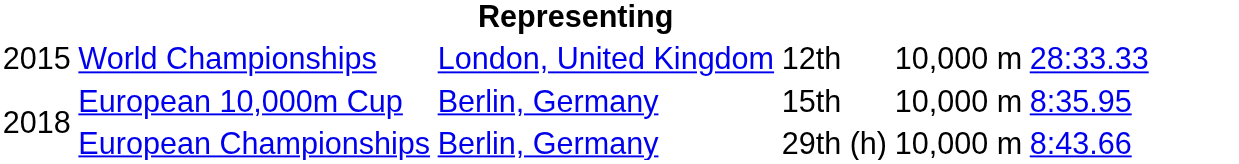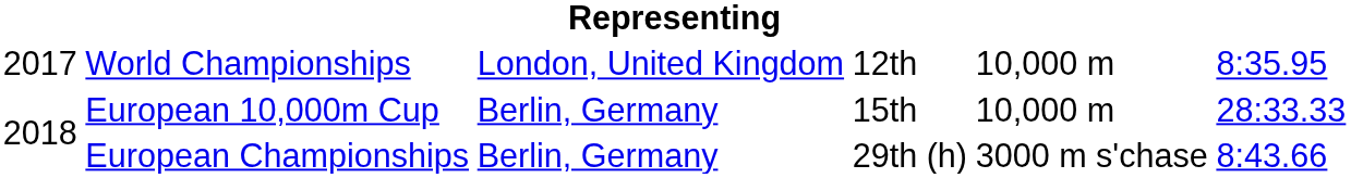World Championships | column 1: 2015 -> 2017
World Championships | column 6: 28:33.33 -> 8:35.95
European 10,000m Cup | column 6: 8:35.95 -> 28:33.33
European Championships | column 5: 10,000 m -> 3000 m s'chase
